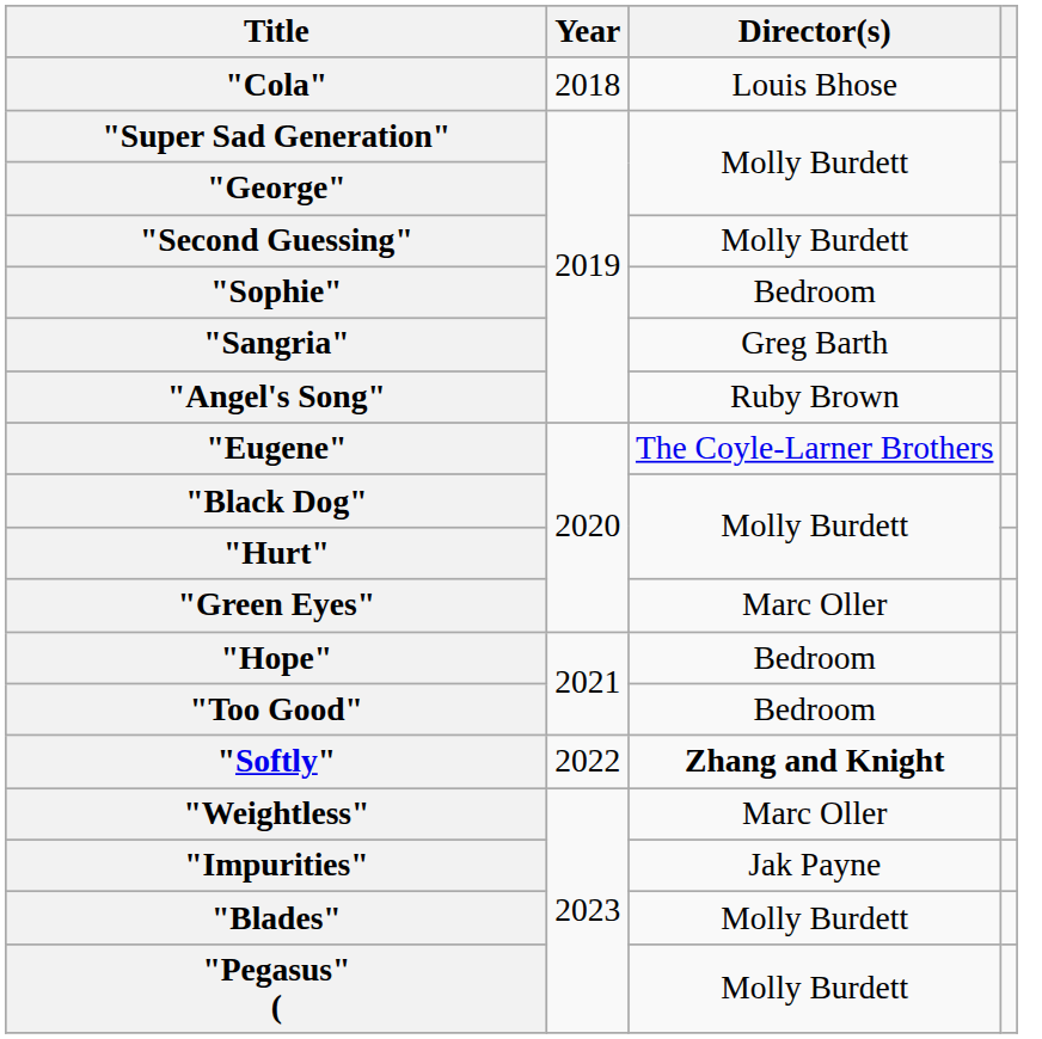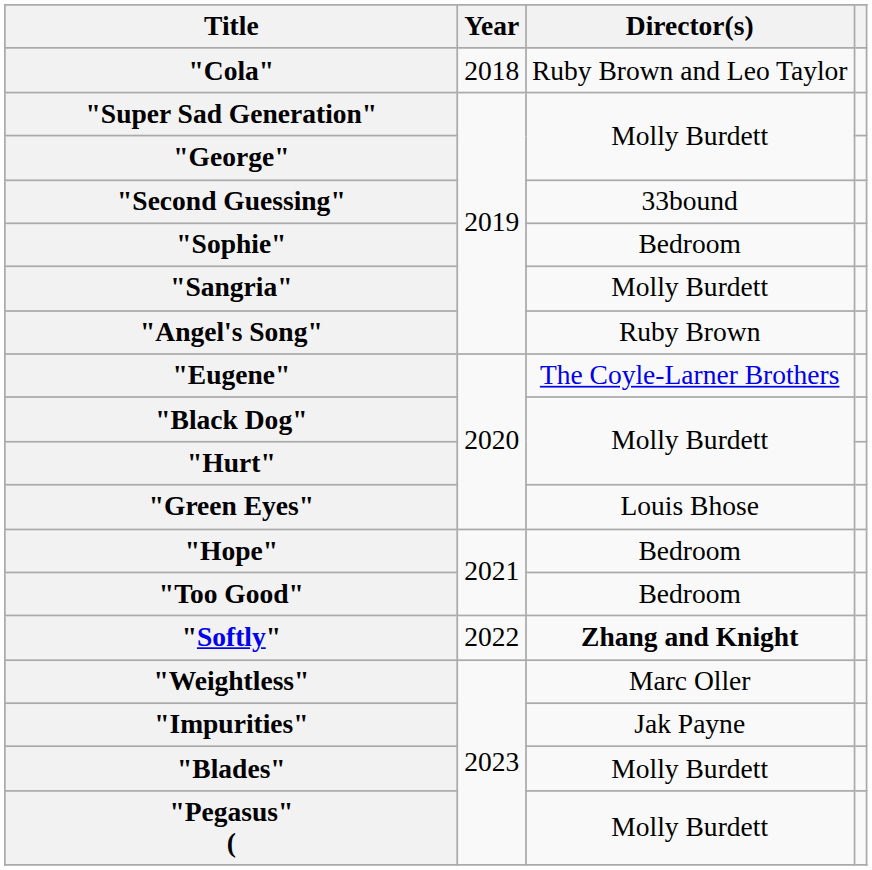"Cola" | Director(s): Louis Bhose -> Ruby Brown and Leo Taylor
"Second Guessing" | Director(s): Molly Burdett -> 33bound
"Sangria" | Director(s): Greg Barth -> Molly Burdett
"Green Eyes" | Director(s): Marc Oller -> Louis Bhose
